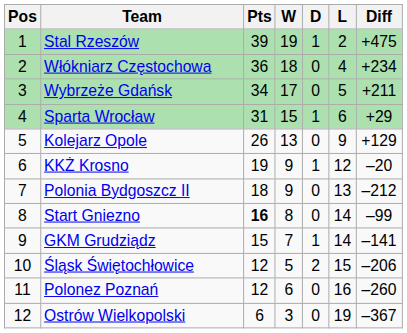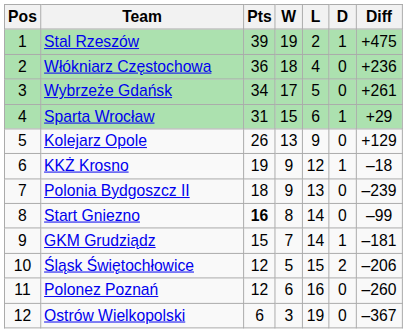columns swapped: D <-> L
Włókniarz Częstochowa | Diff: +234 -> +236
Wybrzeże Gdańsk | Diff: +211 -> +261
KKŻ Krosno | Diff: –20 -> –18
Polonia Bydgoszcz II | Diff: –212 -> –239
GKM Grudziądz | Diff: –141 -> –181
